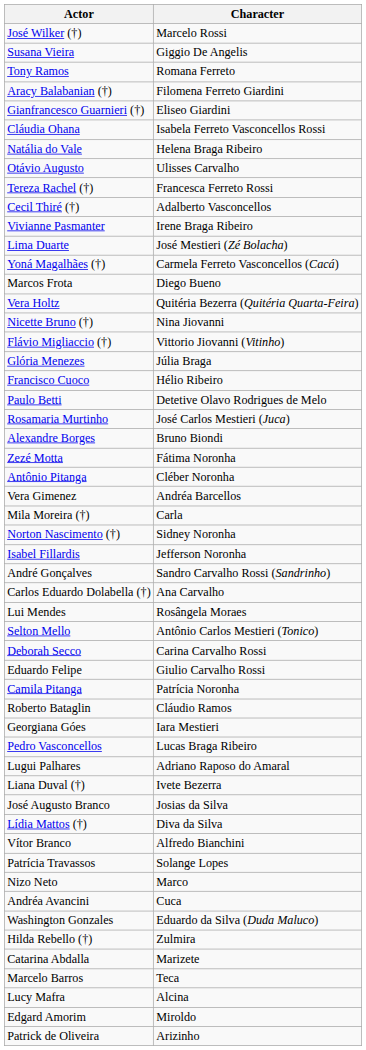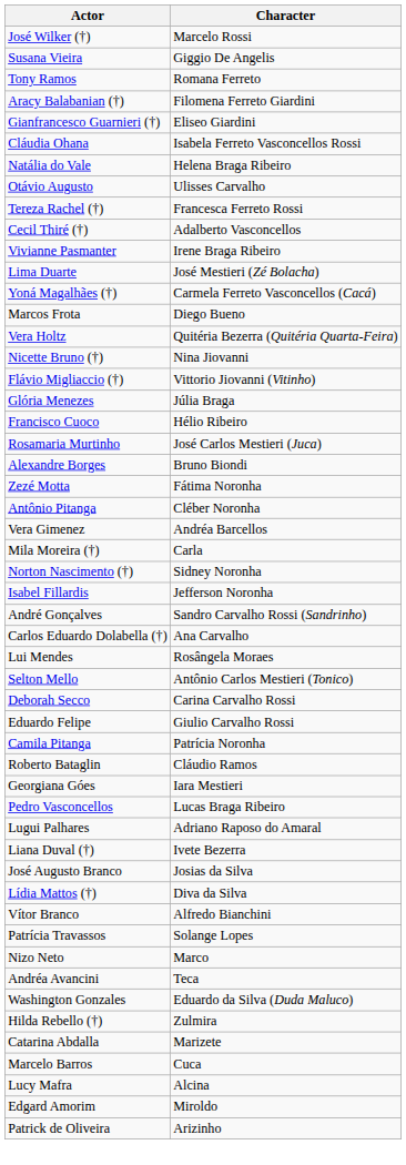- row: Paulo Betti | Detetive Olavo Rodrigues de Melo
Andréa Avancini | Character: Cuca -> Teca
Marcelo Barros | Character: Teca -> Cuca
